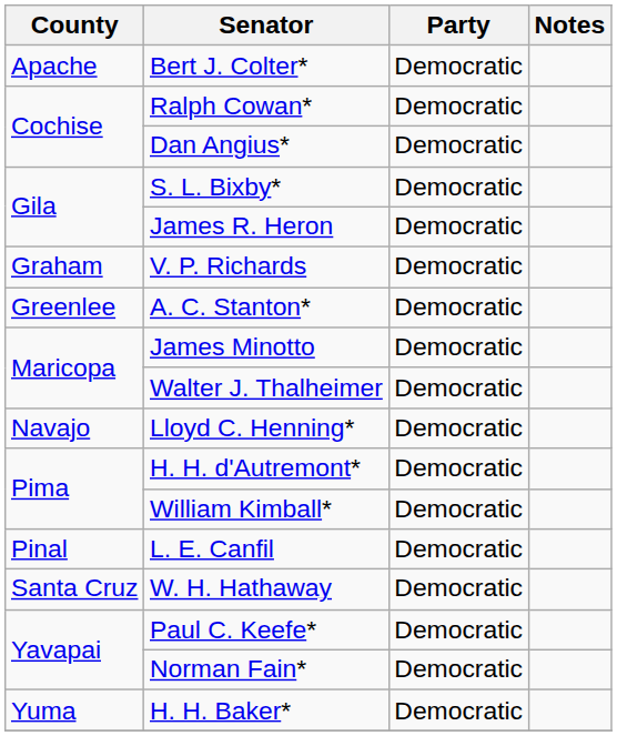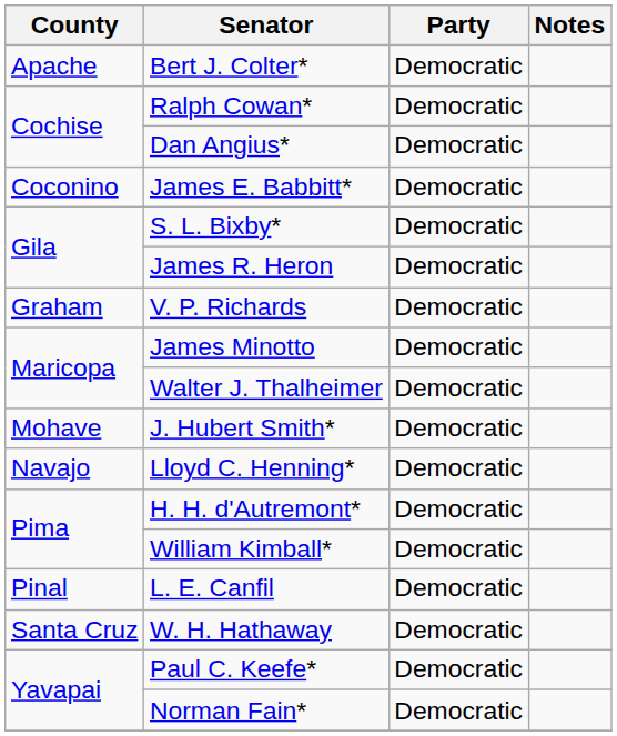+ row: Coconino | James E. Babbitt* | Democratic
- row: Greenlee | A. C. Stanton* | Democratic
+ row: Mohave | J. Hubert Smith* | Democratic
- row: Yuma | H. H. Baker* | Democratic
